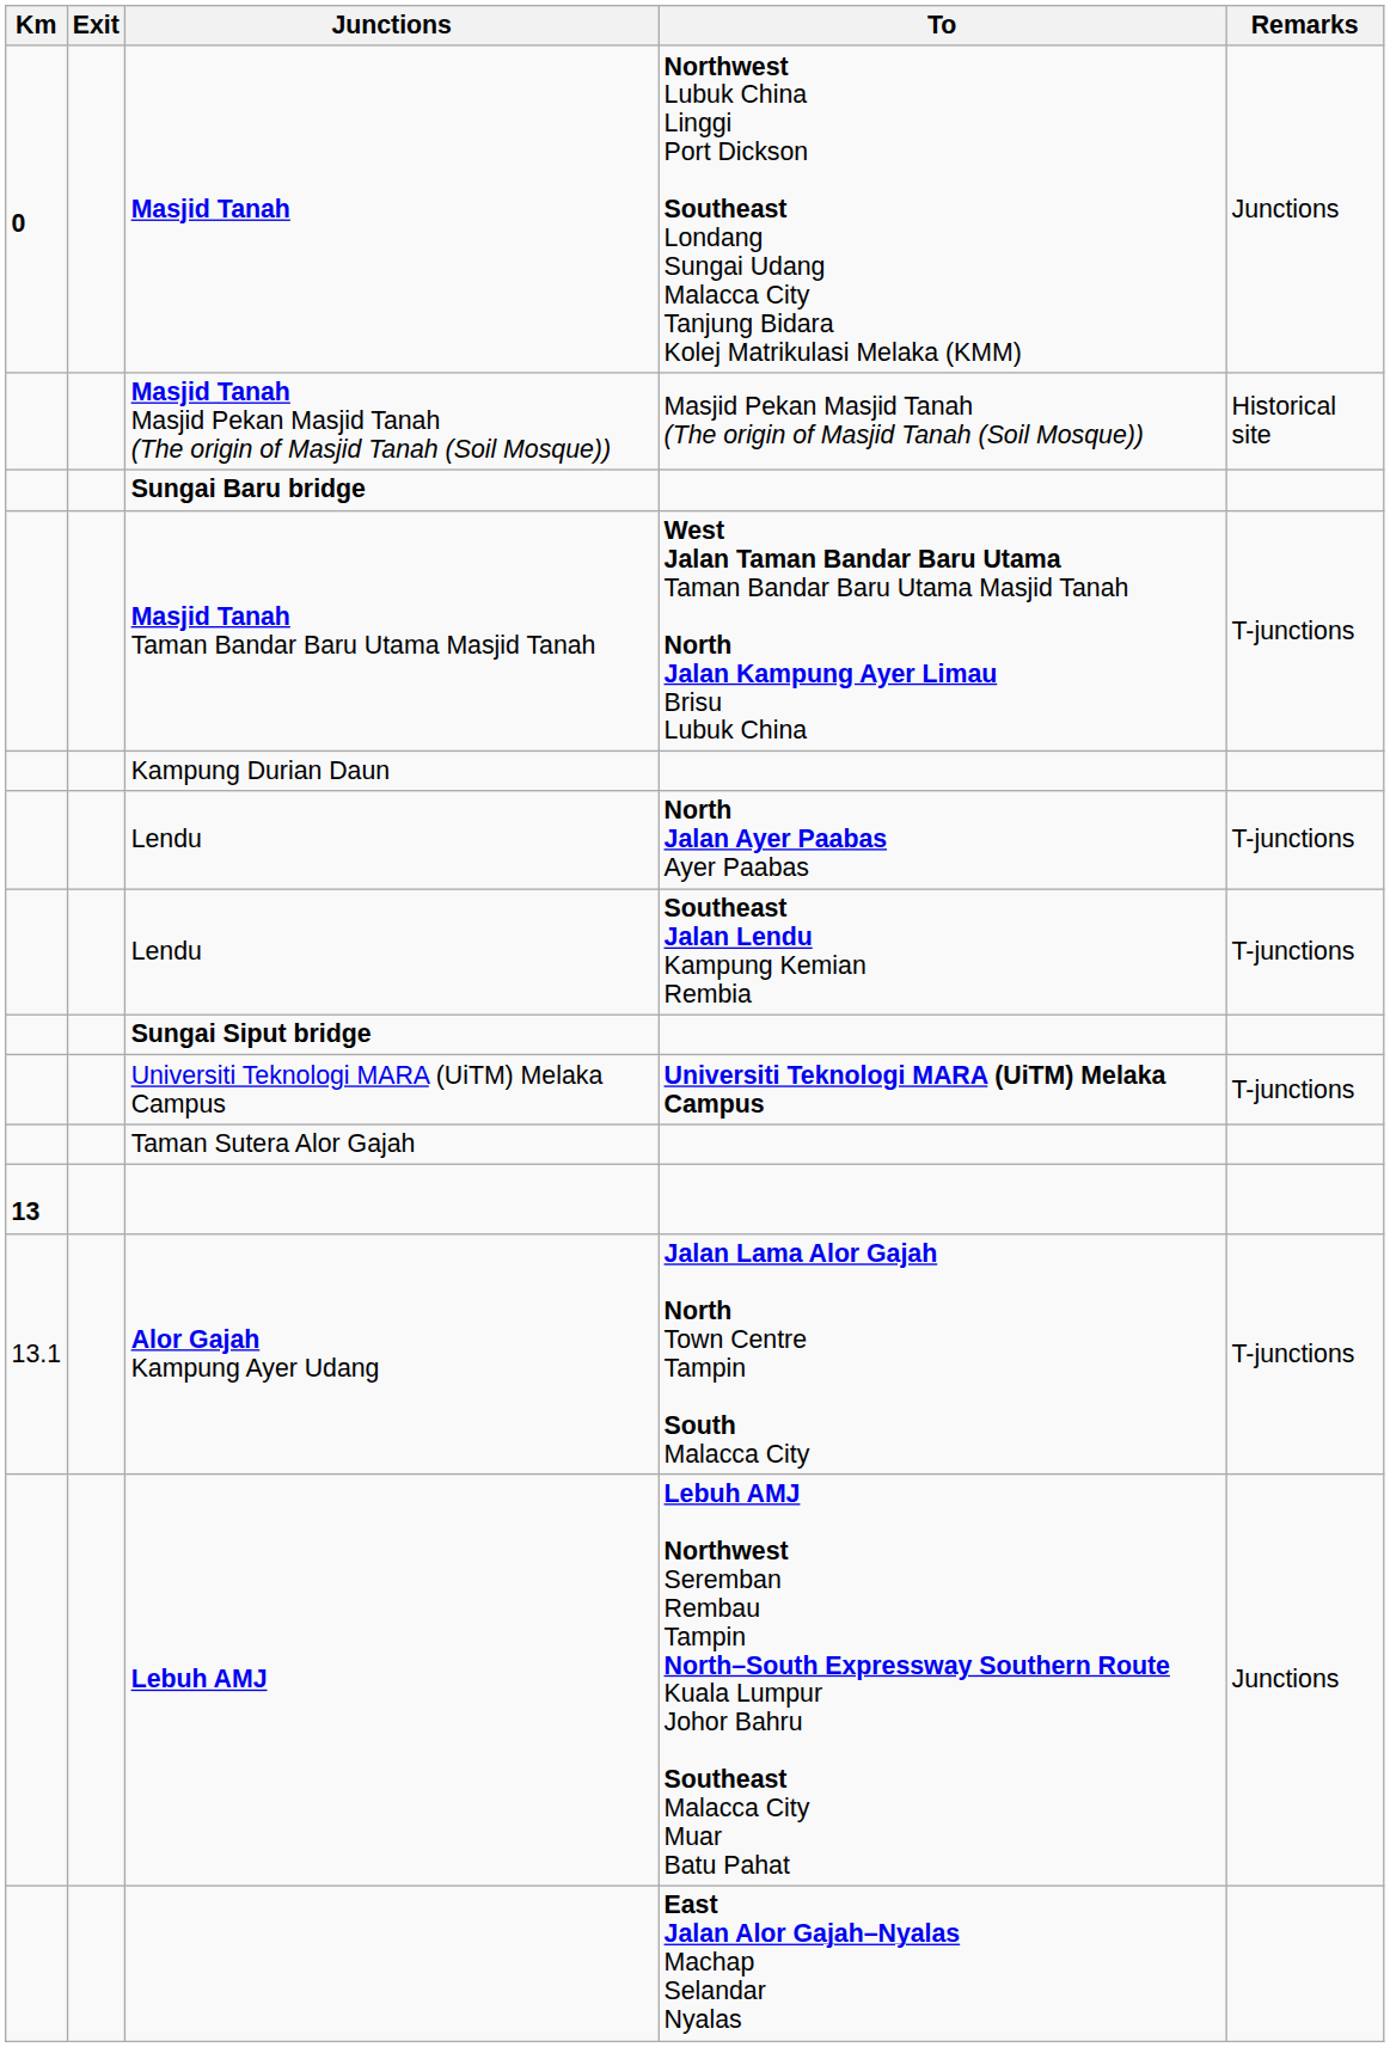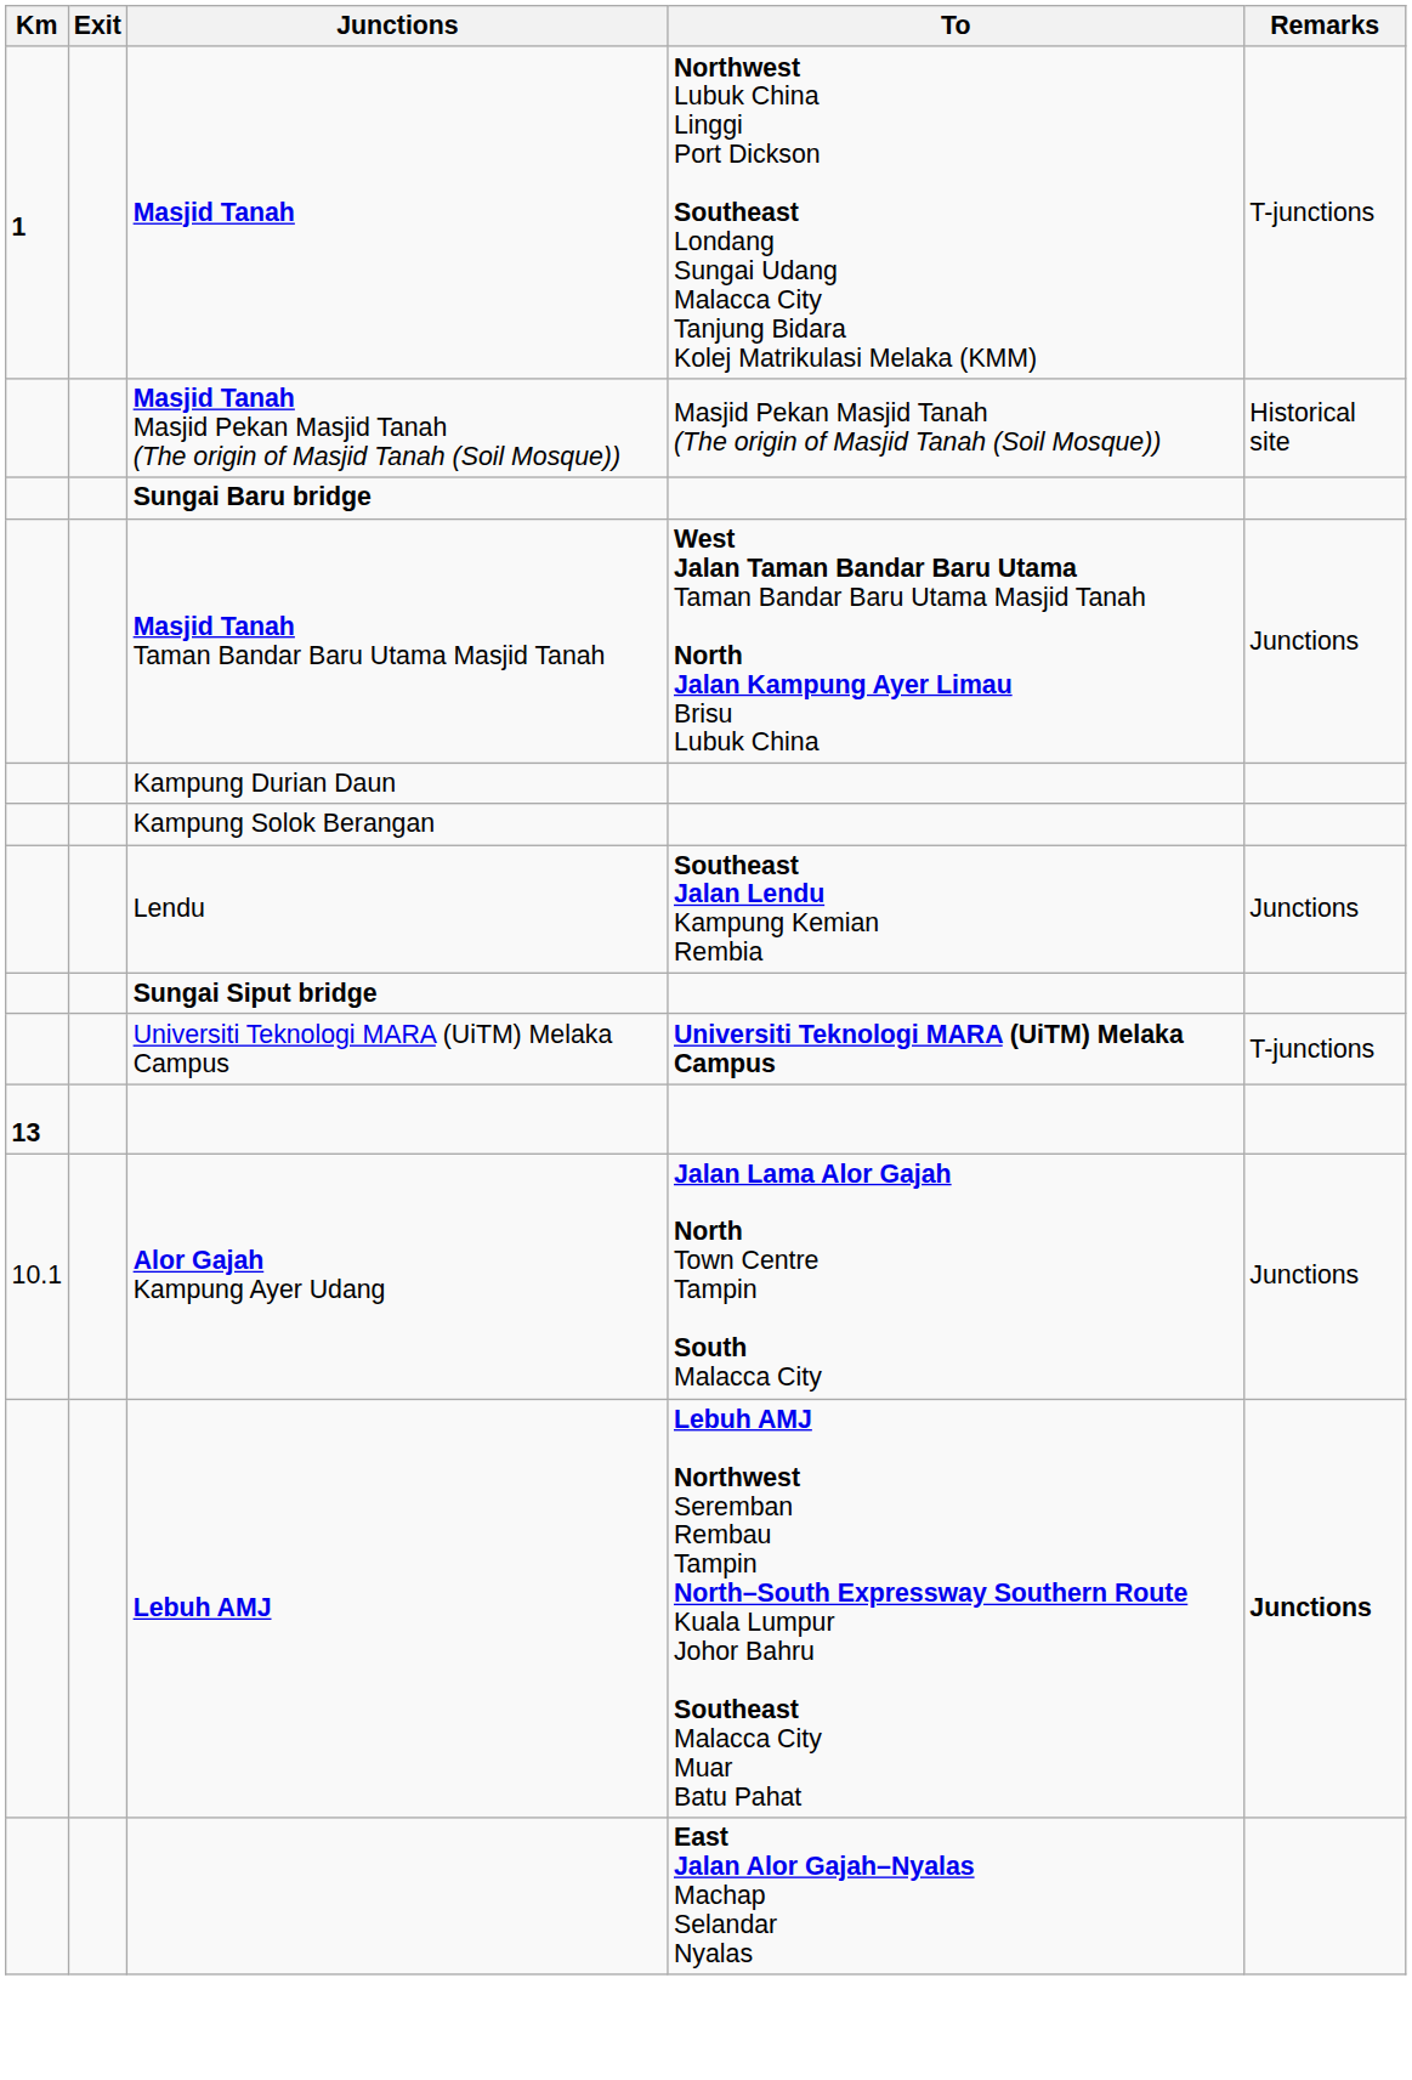Masjid Tanah | Km: 0 -> 1
Masjid Tanah | Remarks: Junctions -> T-junctions
Masjid Tanah Taman Bandar Baru Utama Masjid Tanah | Remarks: T-junctions -> Junctions
+ row: Kampung Solok Berangan
- row: Lendu | North Jalan Ayer Paabas Ayer Paabas | T-junctions
Lendu / Southeast Jalan Lendu Kampung Kemian Rembia | Remarks: T-junctions -> Junctions
- row: Taman Sutera Alor Gajah
Alor Gajah Kampung Ayer Udang | Km: 13.1 -> 10.1
Alor Gajah Kampung Ayer Udang | Remarks: T-junctions -> Junctions
Lebuh AMJ | Remarks: normal -> bold
